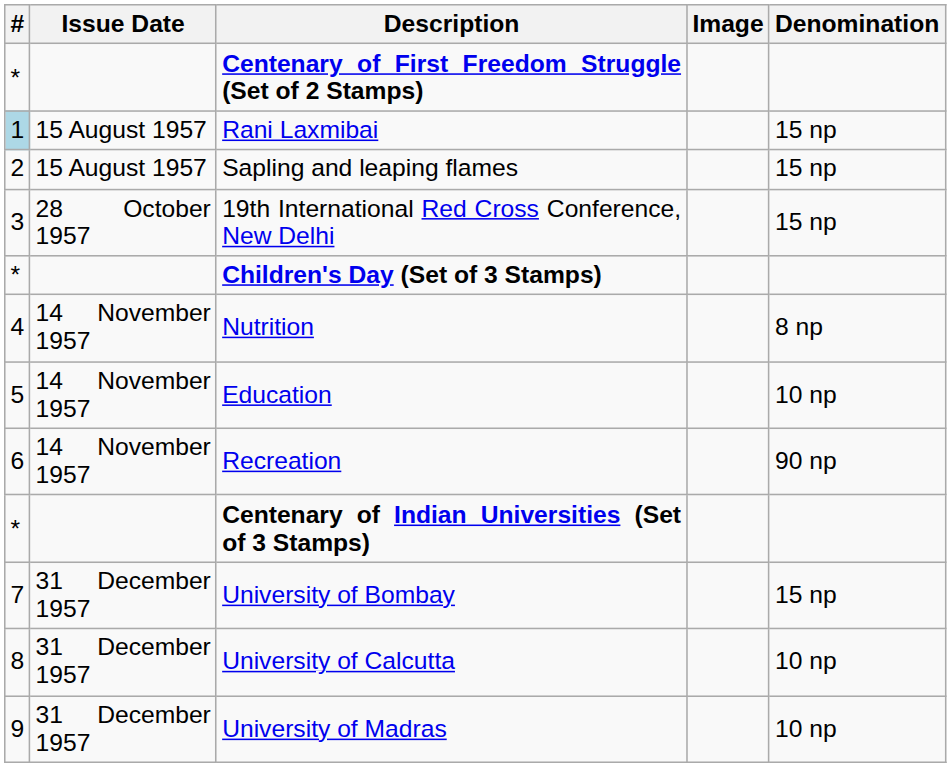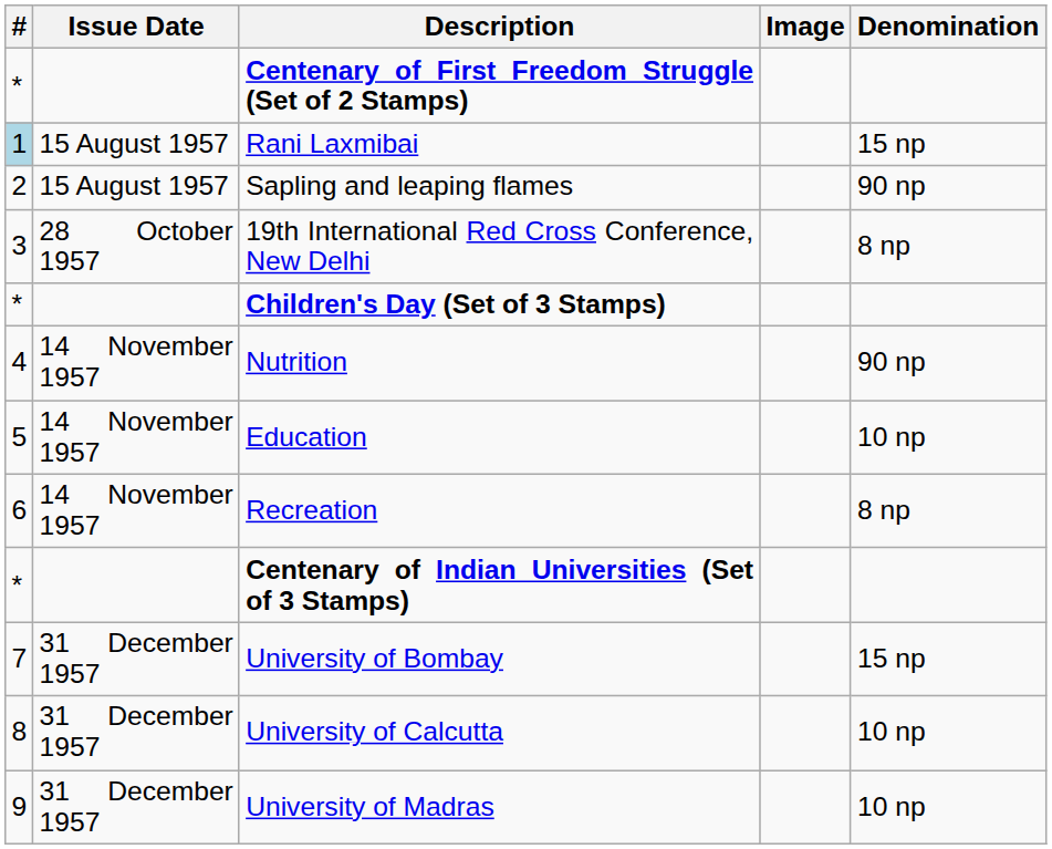Sapling and leaping flames | Denomination: 15 np -> 90 np
19th International Red Cross Conference, New Delhi | Denomination: 15 np -> 8 np
Nutrition | Denomination: 8 np -> 90 np
Recreation | Denomination: 90 np -> 8 np
